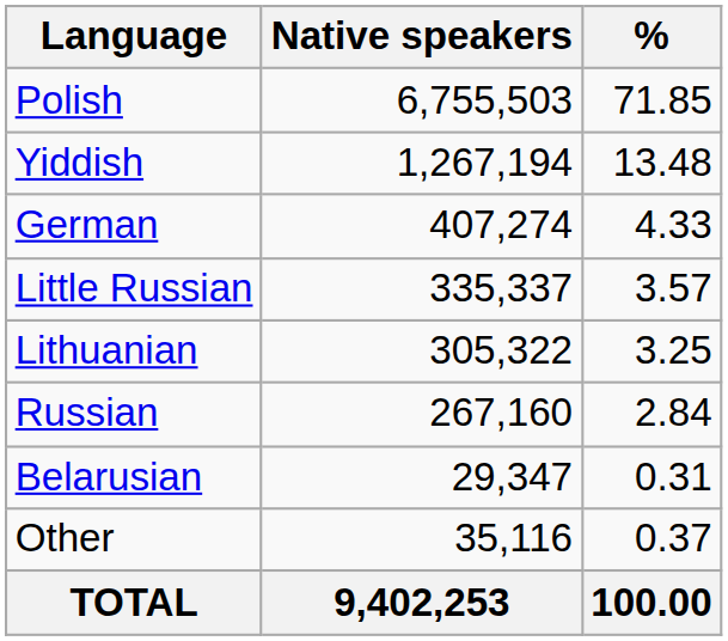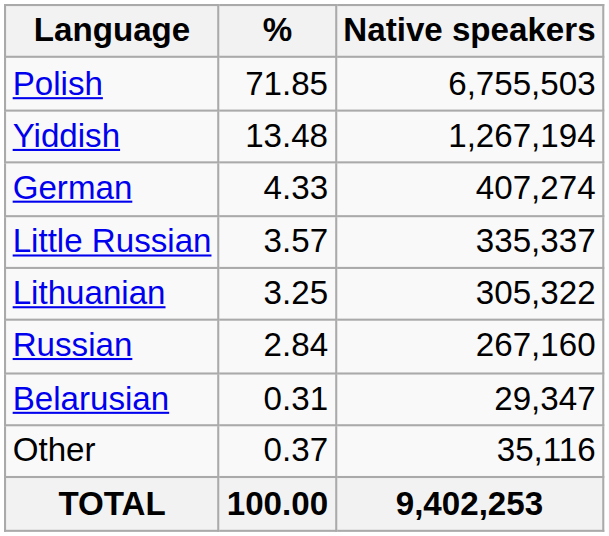columns swapped: Native speakers <-> %
